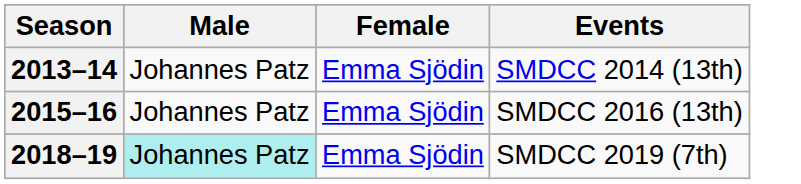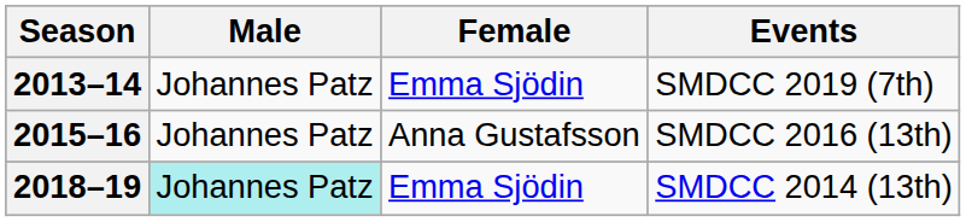2013–14 | Events: SMDCC 2014 (13th) -> SMDCC 2019 (7th)
2015–16 | Female: Emma Sjödin -> Anna Gustafsson
2018–19 | Events: SMDCC 2019 (7th) -> SMDCC 2014 (13th)
